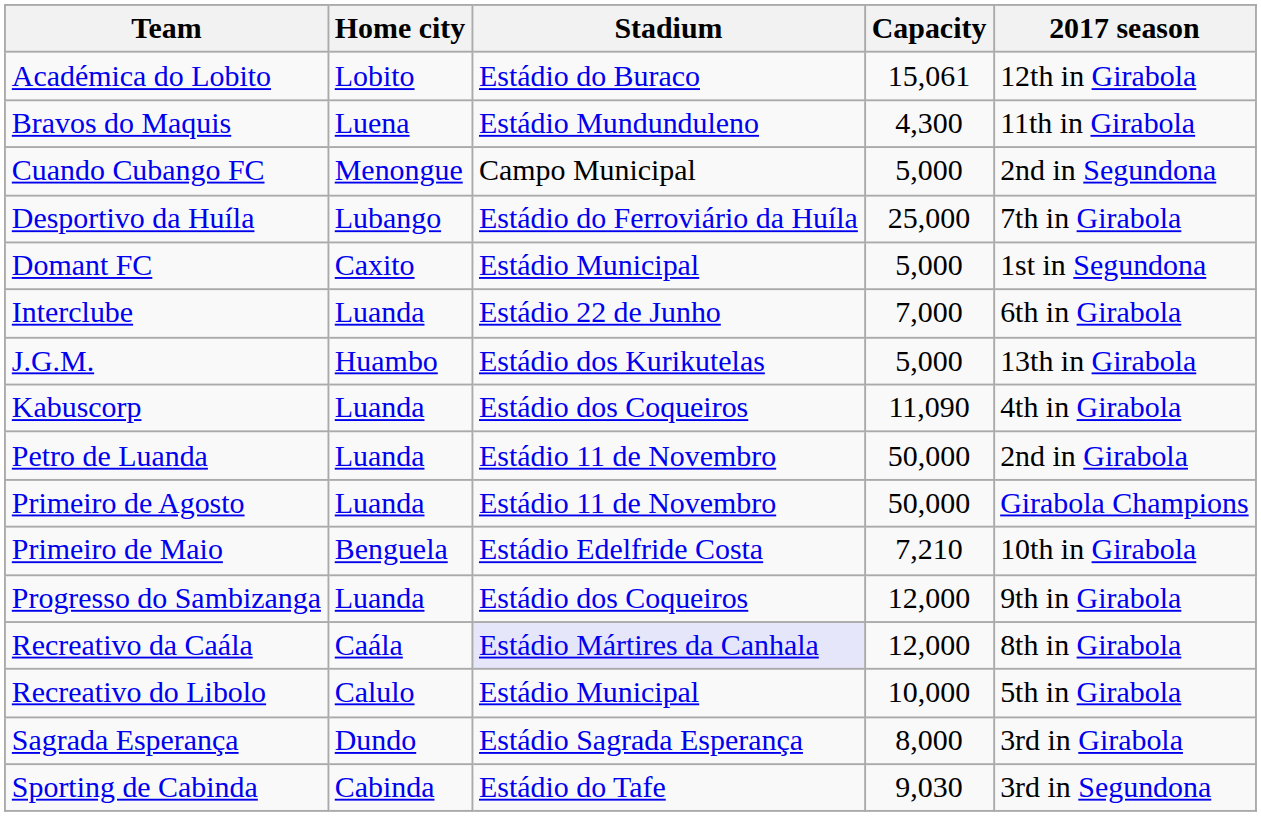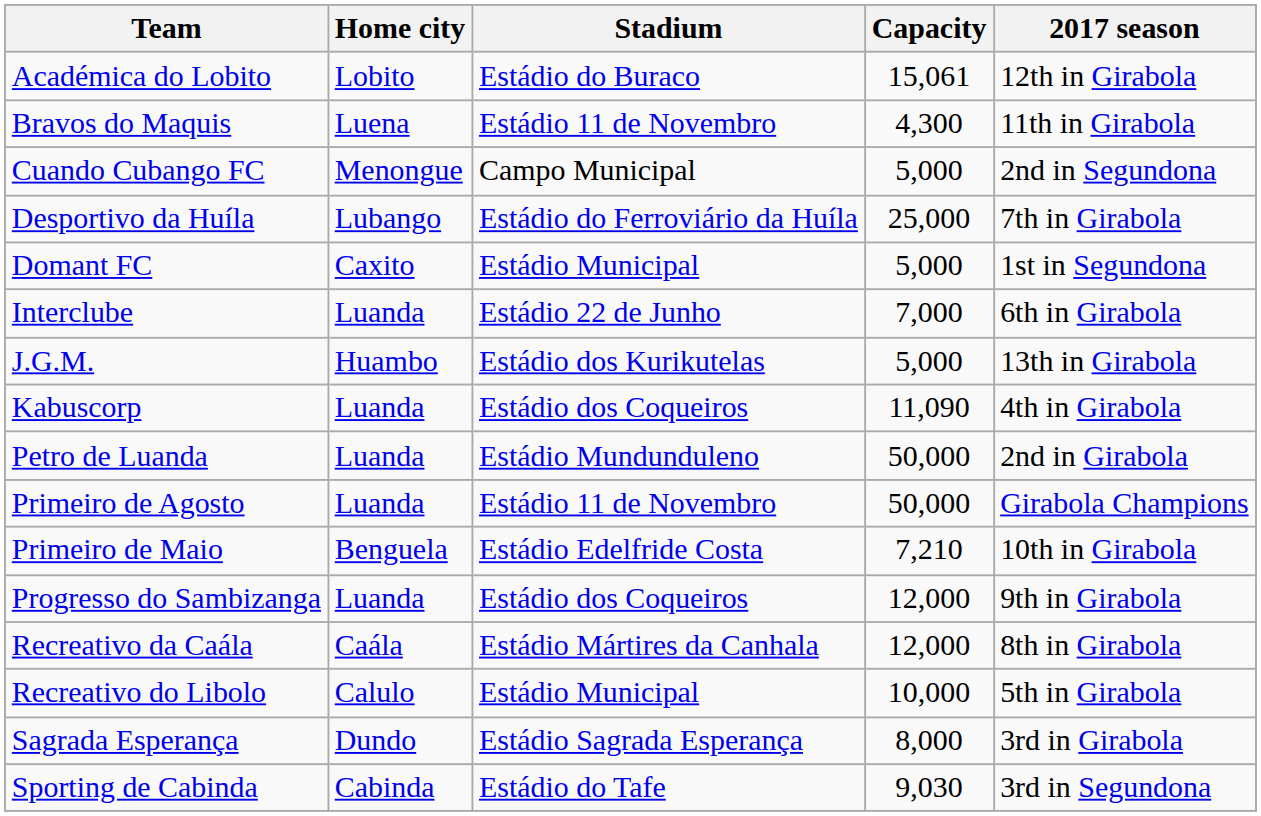Bravos do Maquis | Stadium: Estádio Mundunduleno -> Estádio 11 de Novembro
Petro de Luanda | Stadium: Estádio 11 de Novembro -> Estádio Mundunduleno
Recreativo da Caála | Stadium: lavender background -> no background
